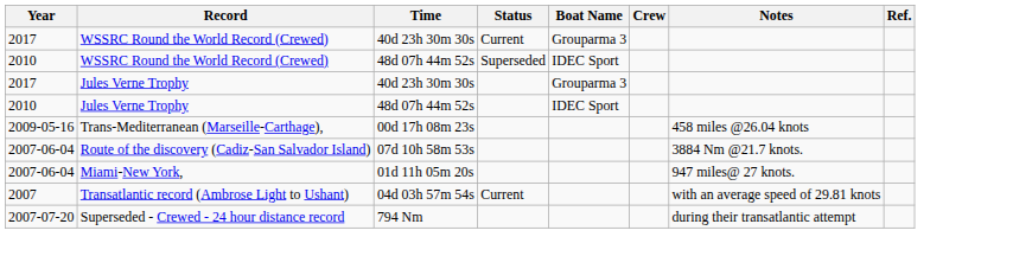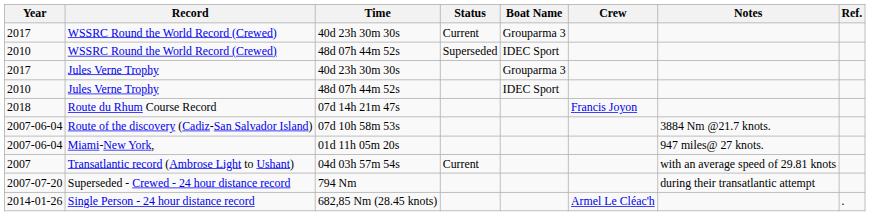+ row: 2018 | Route du Rhum Course Record | 07d 14h 21m 47s | Francis Joyon
- row: 2009-05-16 | Trans-Mediterranean (Marseille-Carthage), | 00d 17h 08m 23s | 458 miles @26.04 knots
+ row: 2014-01-26 | Single Person - 24 hour distance record | 682,85 Nm (28.45 knots) | Armel Le Cléac'h | .
